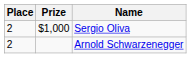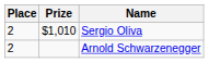Sergio Oliva | Prize: $1,000 -> $1,010
